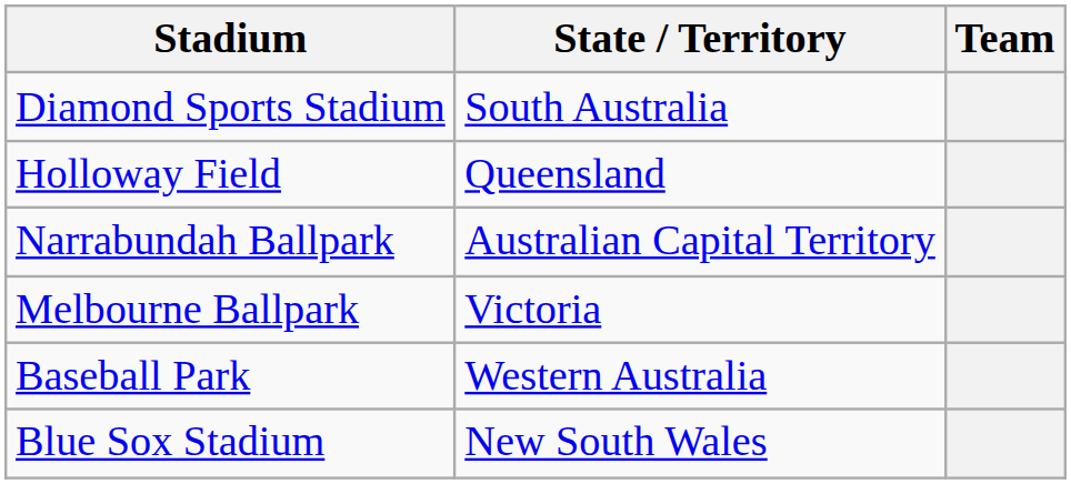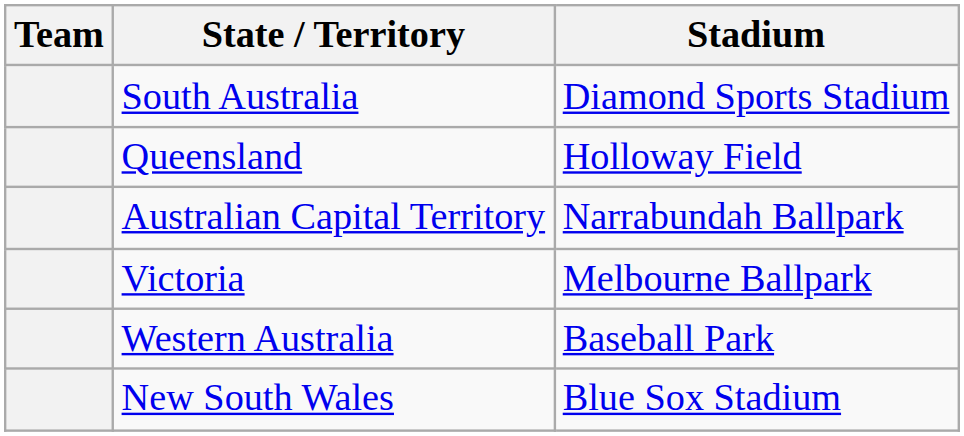columns swapped: Team <-> Stadium
